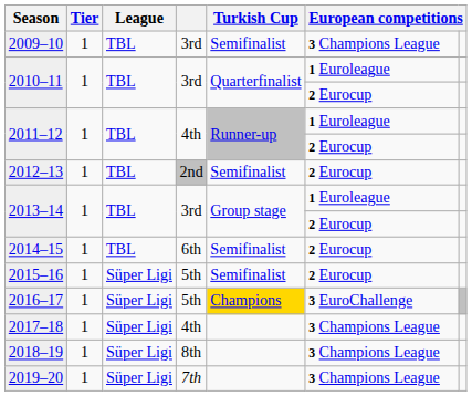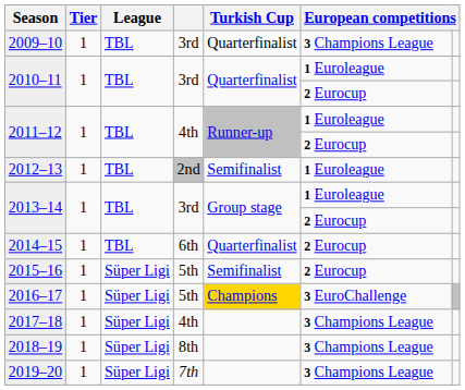2009–10 | Turkish Cup: Semifinalist -> Quarterfinalist
2012–13 | column 6: 2 Eurocup -> 1 Euroleague
2014–15 | Turkish Cup: Semifinalist -> Quarterfinalist
